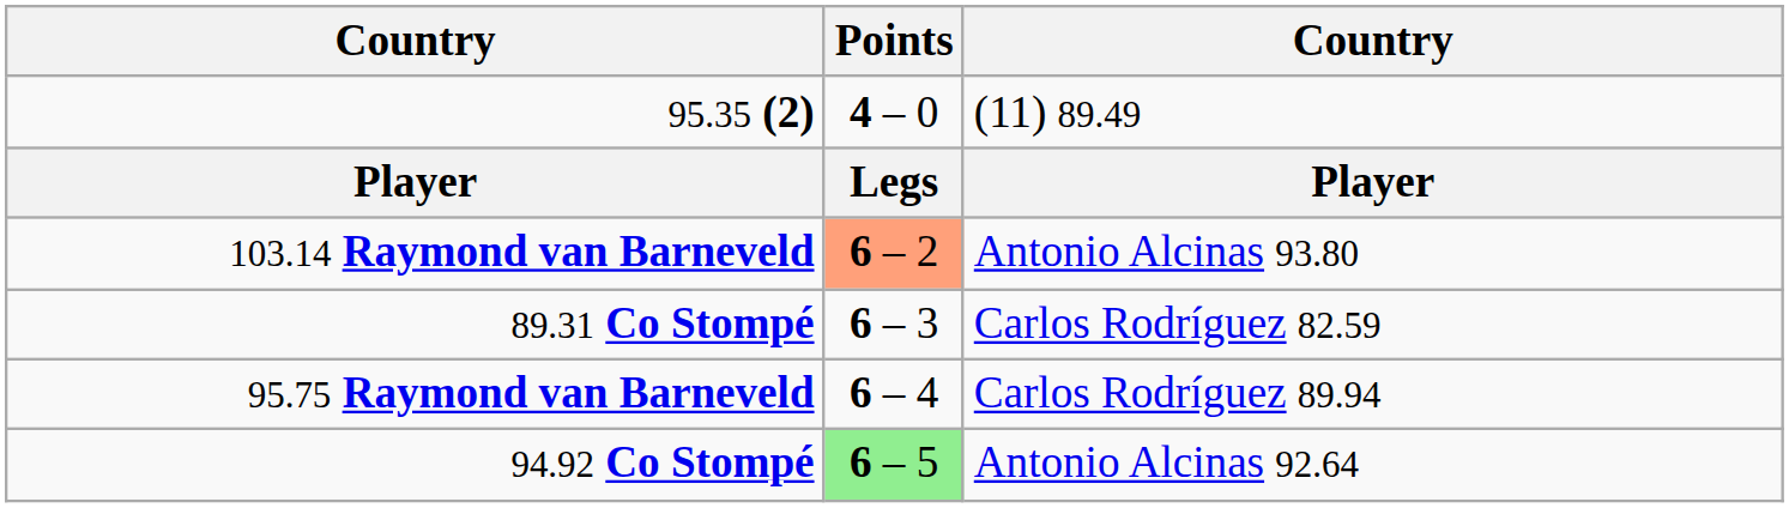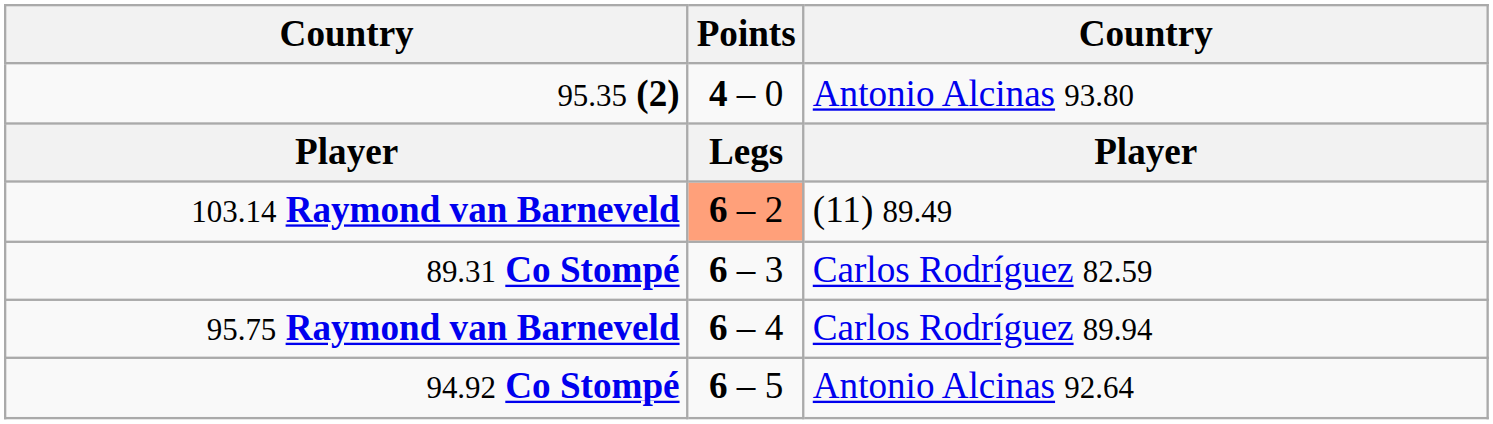95.35 (2) | column 3: (11) 89.49 -> Antonio Alcinas 93.80
103.14 Raymond van Barneveld | column 3: Antonio Alcinas 93.80 -> (11) 89.49
94.92 Co Stompé | Points: lightgreen background -> no background
